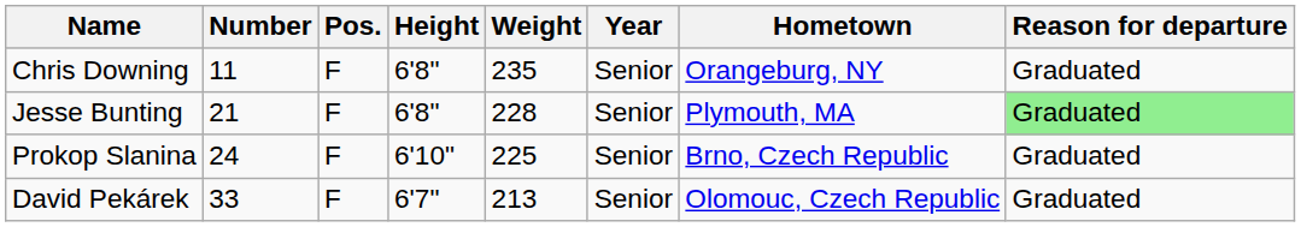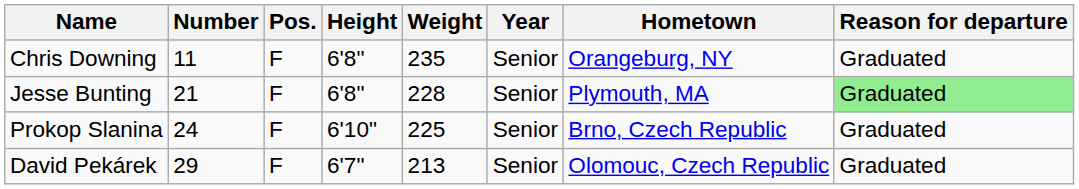David Pekárek | Number: 33 -> 29
